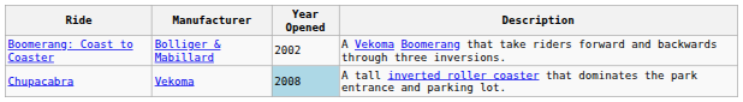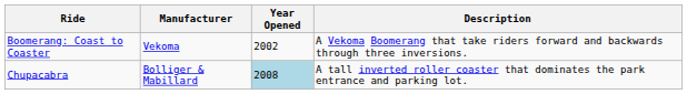Boomerang: Coast to Coaster | Manufacturer: Bolliger & Mabillard -> Vekoma
Chupacabra | Manufacturer: Vekoma -> Bolliger & Mabillard
